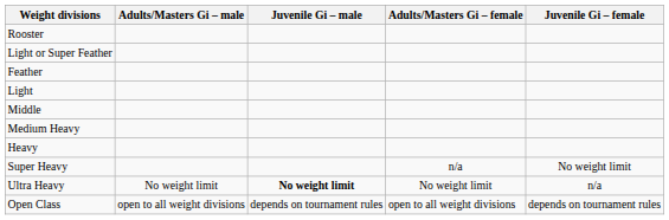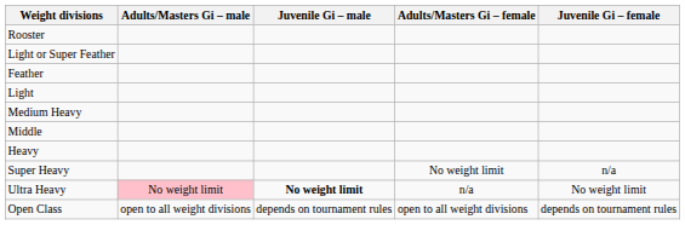rows swapped: Middle <-> Medium Heavy
Super Heavy | Adults/Masters Gi – female: n/a -> No weight limit
Super Heavy | Juvenile Gi – female: No weight limit -> n/a
Ultra Heavy | Adults/Masters Gi – male: no background -> pink background
Ultra Heavy | Adults/Masters Gi – female: No weight limit -> n/a
Ultra Heavy | Juvenile Gi – female: n/a -> No weight limit
